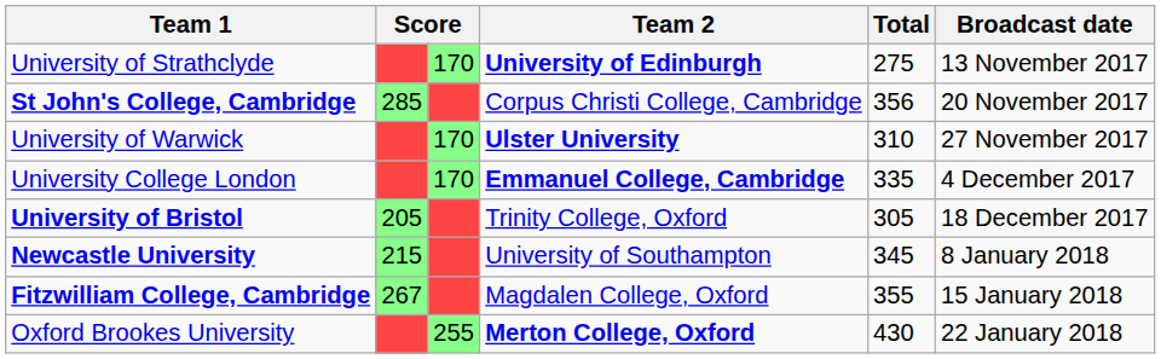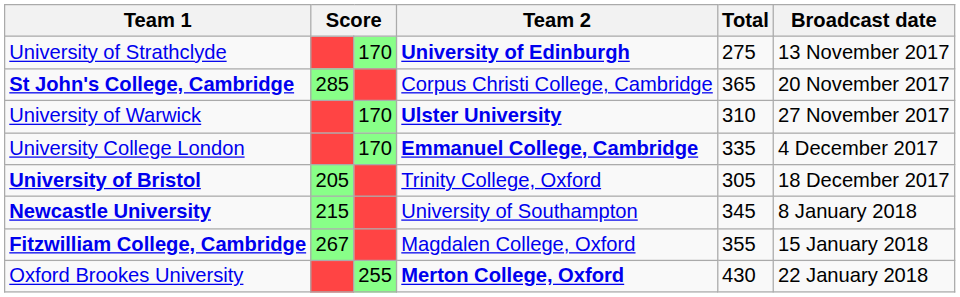St John's College, Cambridge | Total: 356 -> 365
